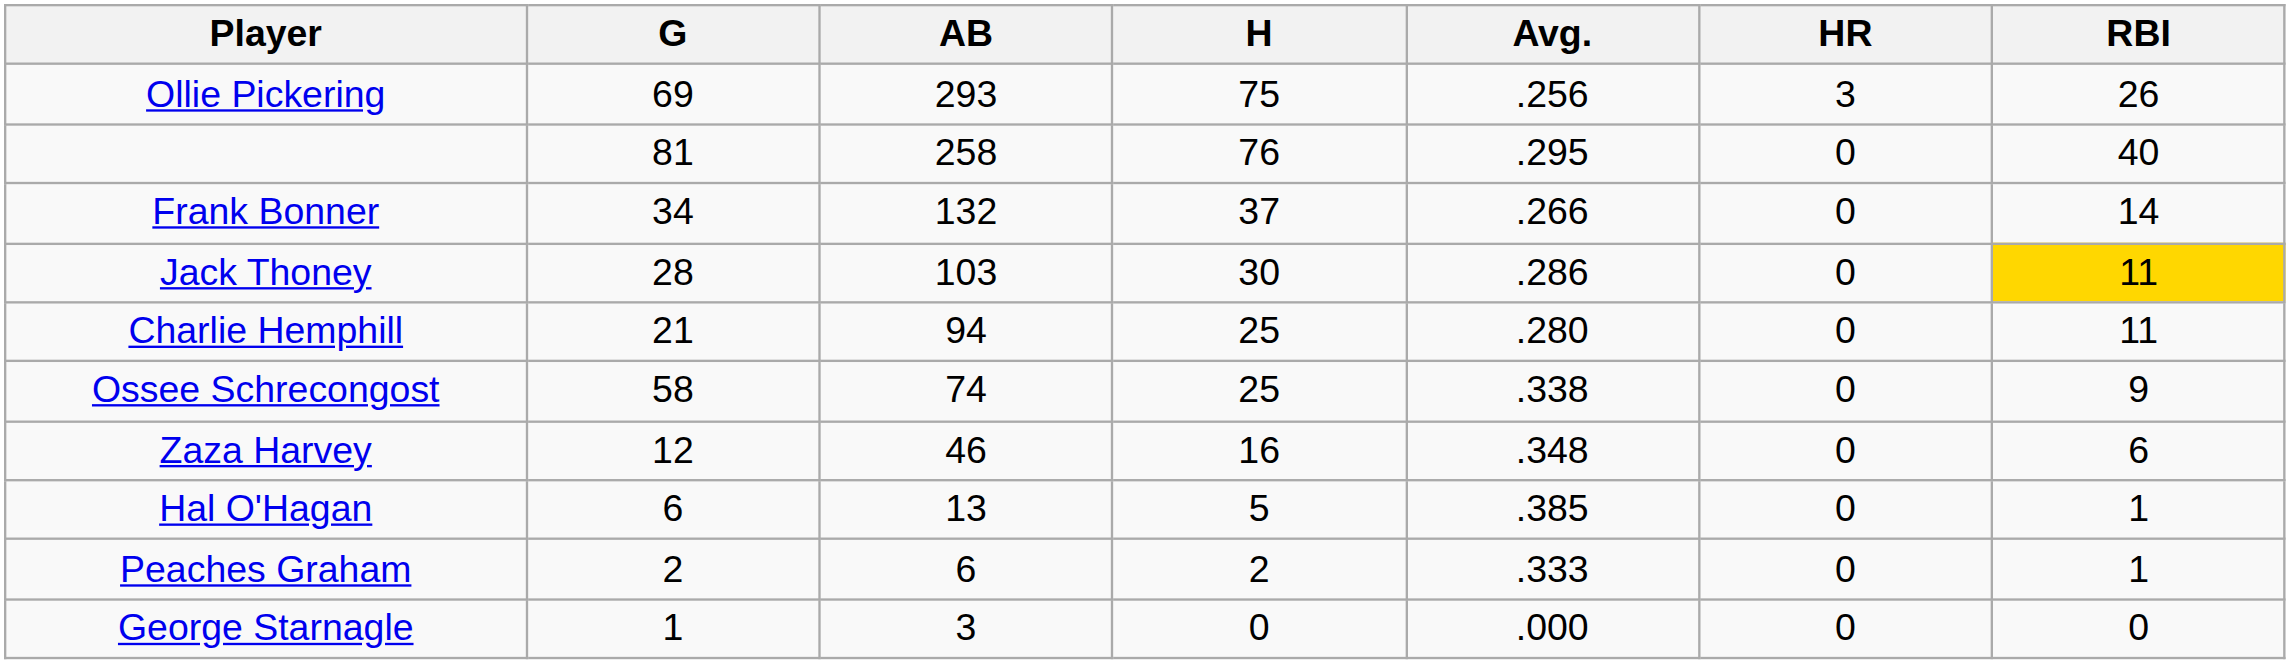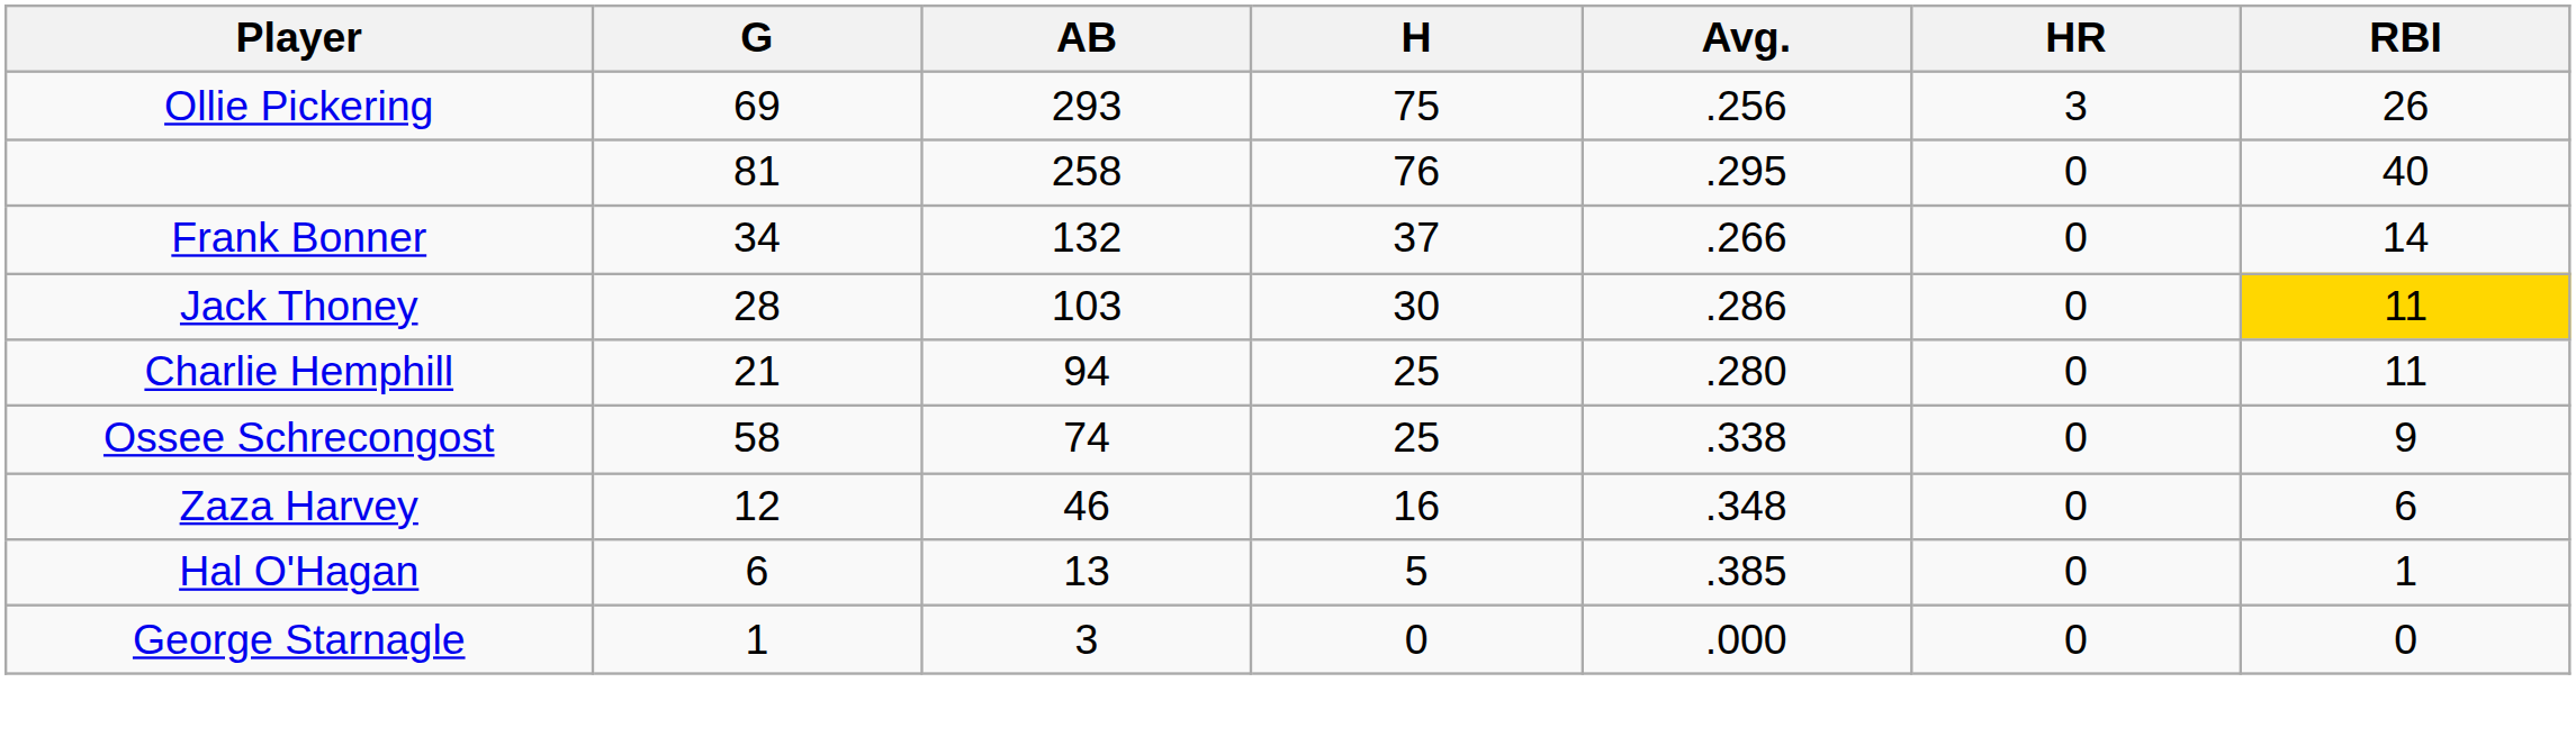- row: Peaches Graham | 2 | 6 | 2 | .333 | 0 | 1
